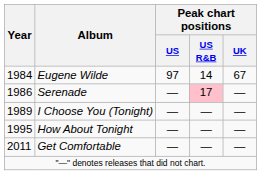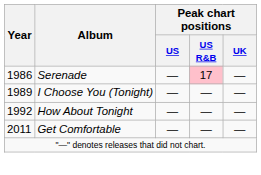- row: 1984 | Eugene Wilde | 97 | 14 | 67
How About Tonight | Year: 1995 -> 1992
